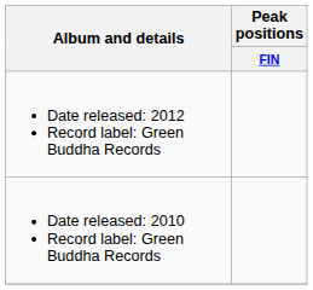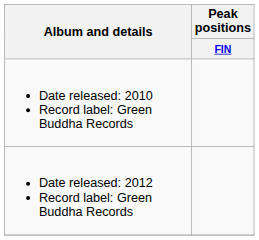rows swapped: Date released: 2010 Record label: Green Buddha Records <-> Date released: 2012 Record label: Green Buddha Records
